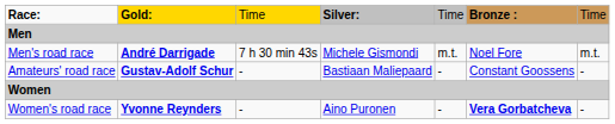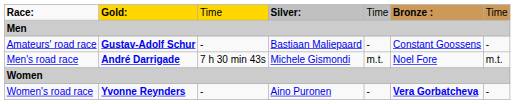rows swapped: Men's road race <-> Amateurs' road race
